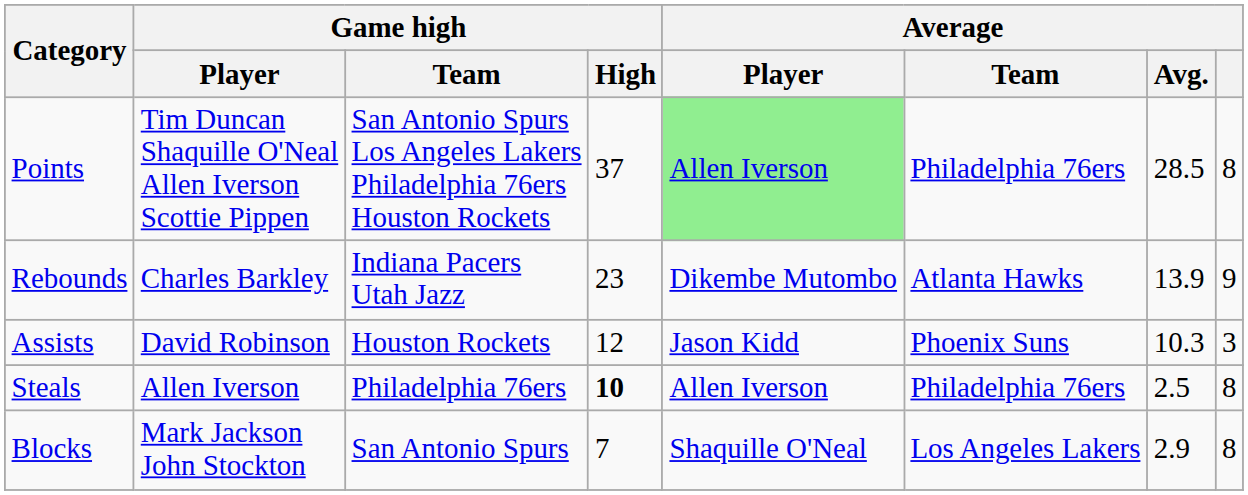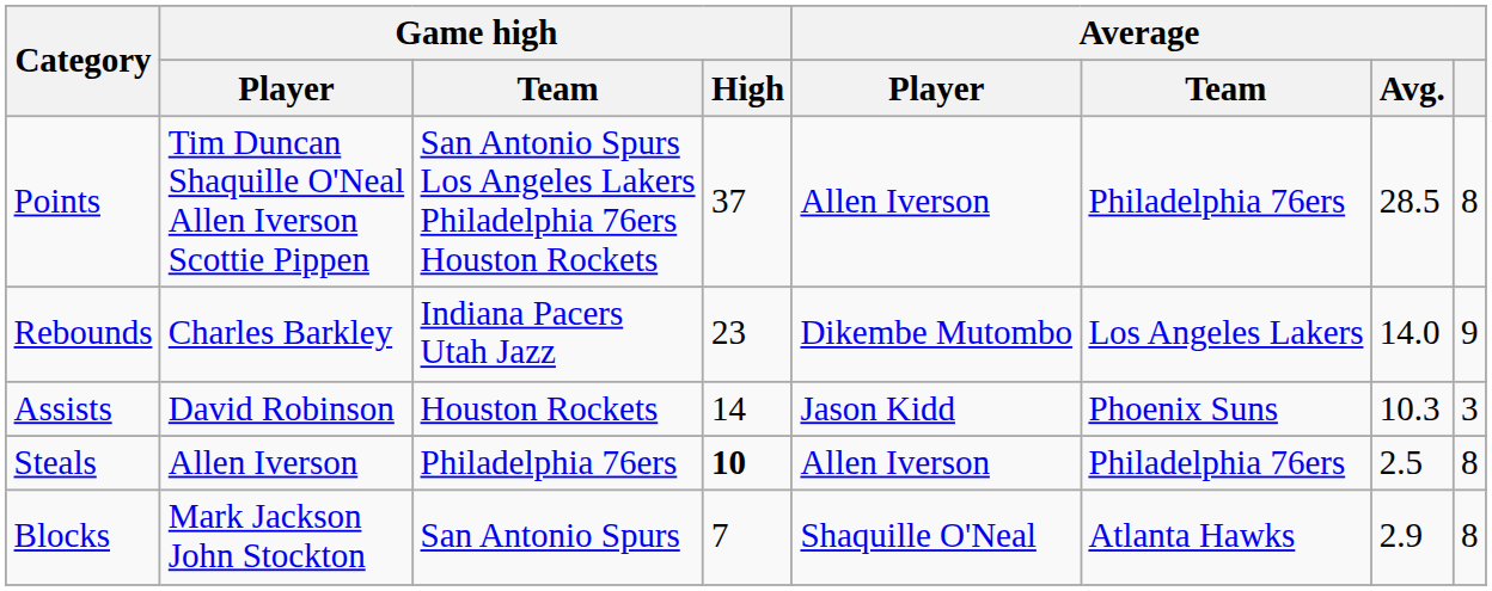Points | Average / Player: lightgreen background -> no background
Rebounds | Average / Team: Atlanta Hawks -> Los Angeles Lakers
Rebounds | Average / Avg.: 13.9 -> 14.0
Assists | Game high / High: 12 -> 14
Blocks | Average / Team: Los Angeles Lakers -> Atlanta Hawks
